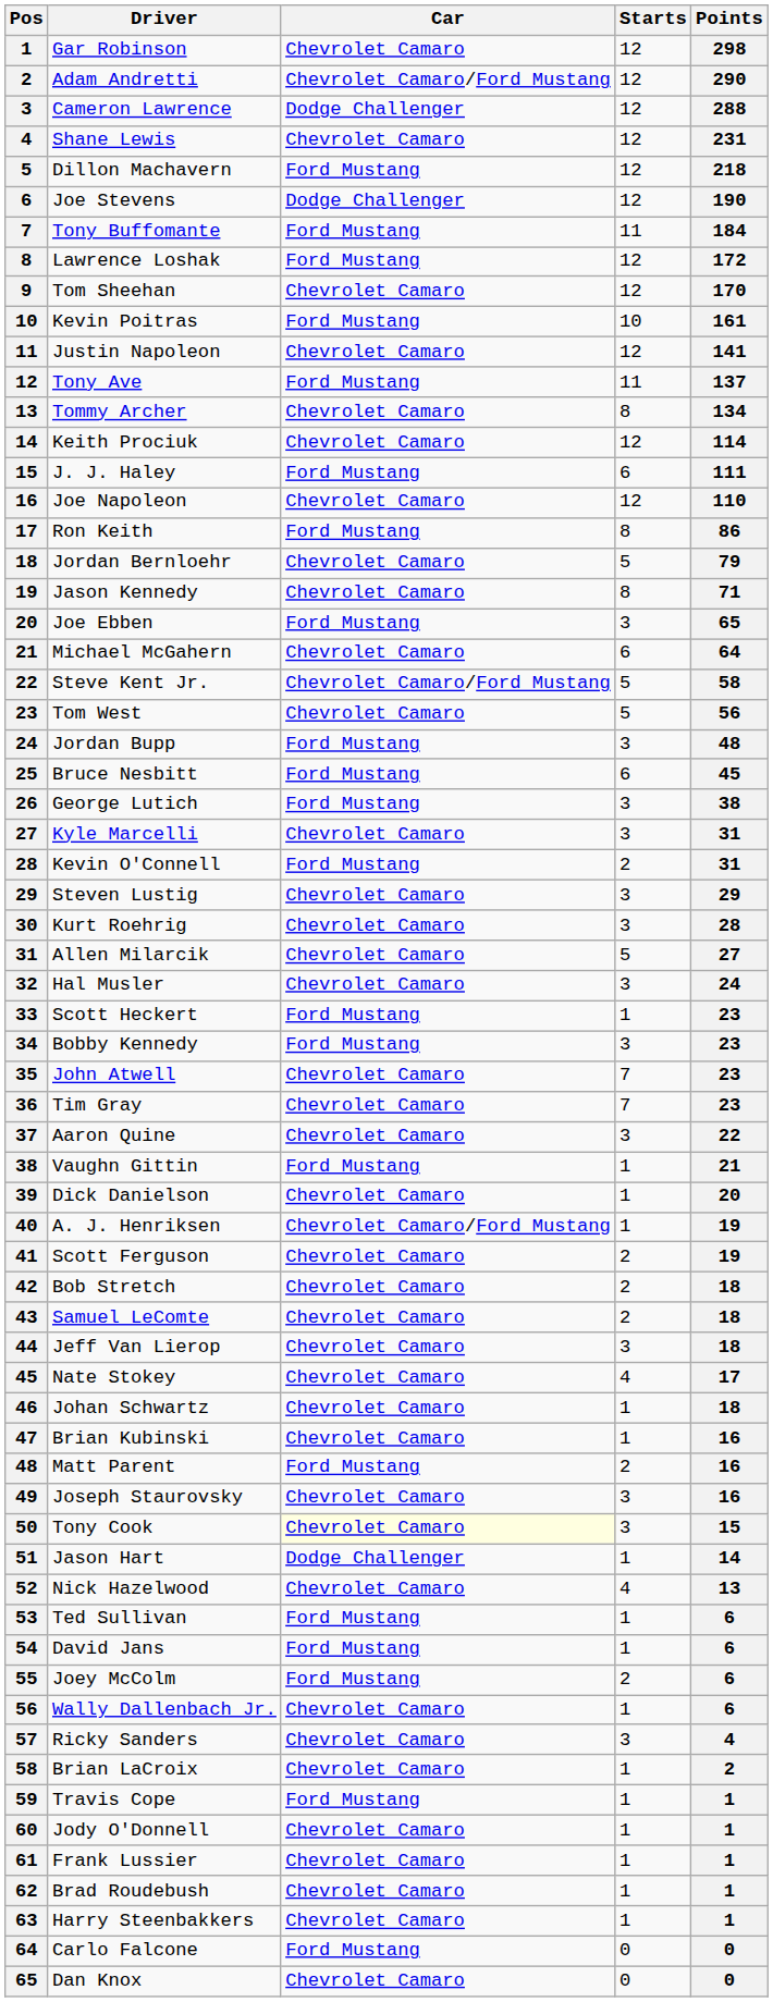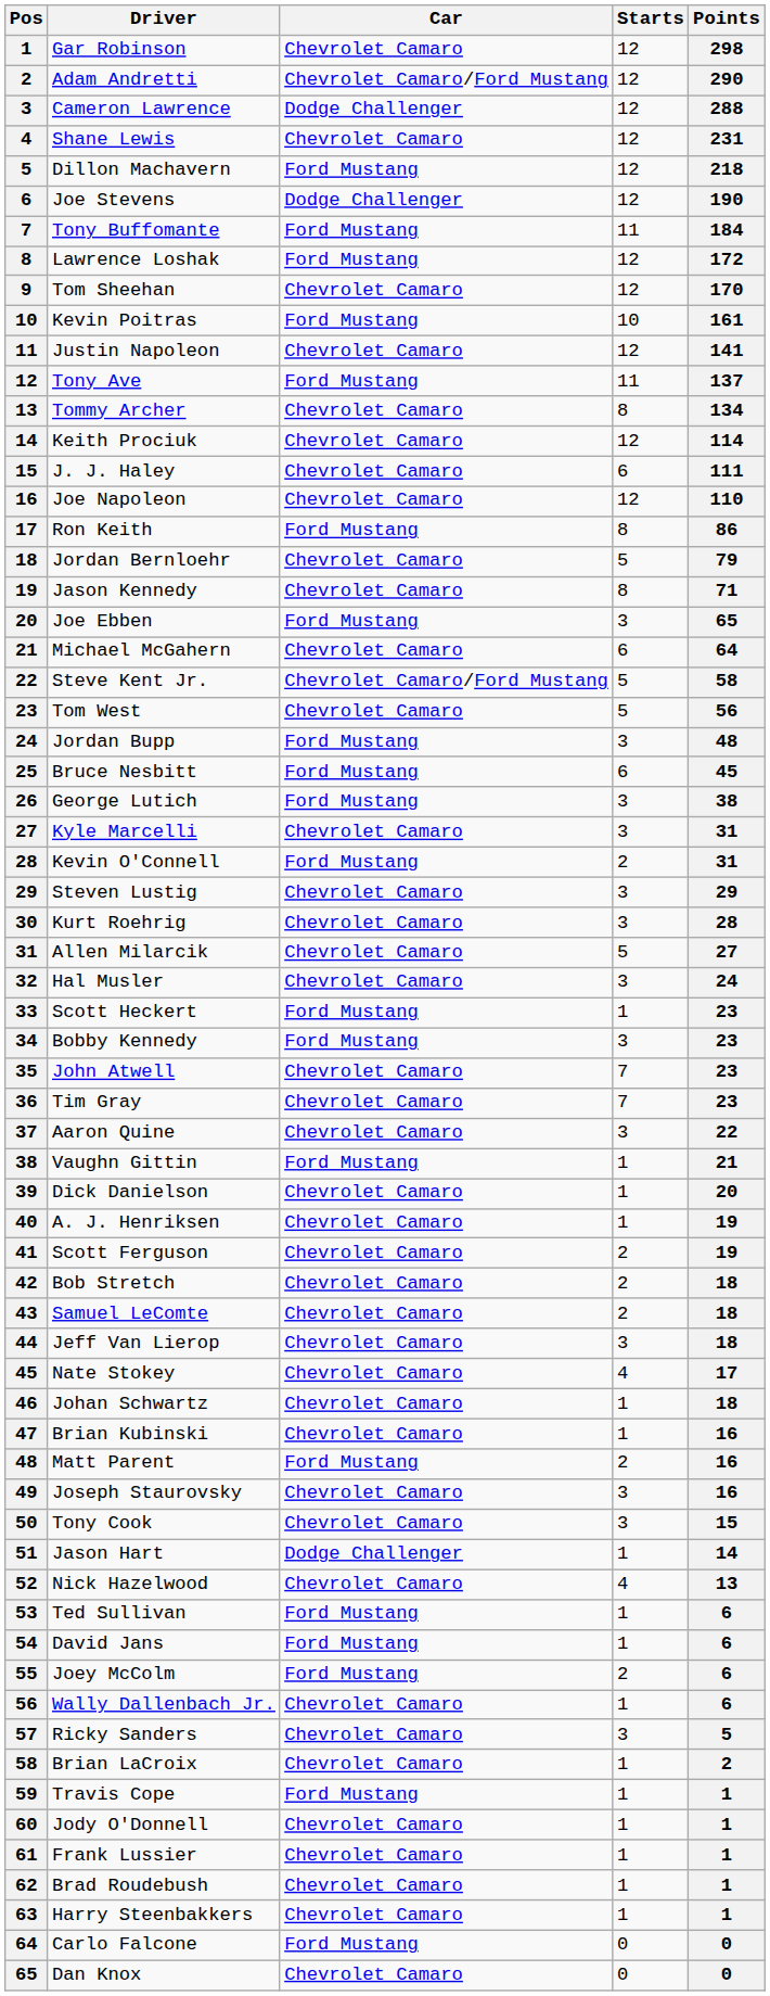J. J. Haley | Car: Ford Mustang -> Chevrolet Camaro
A. J. Henriksen | Car: Chevrolet Camaro/Ford Mustang -> Chevrolet Camaro
Tony Cook | Car: lightyellow background -> no background
Ricky Sanders | Points: 4 -> 5
